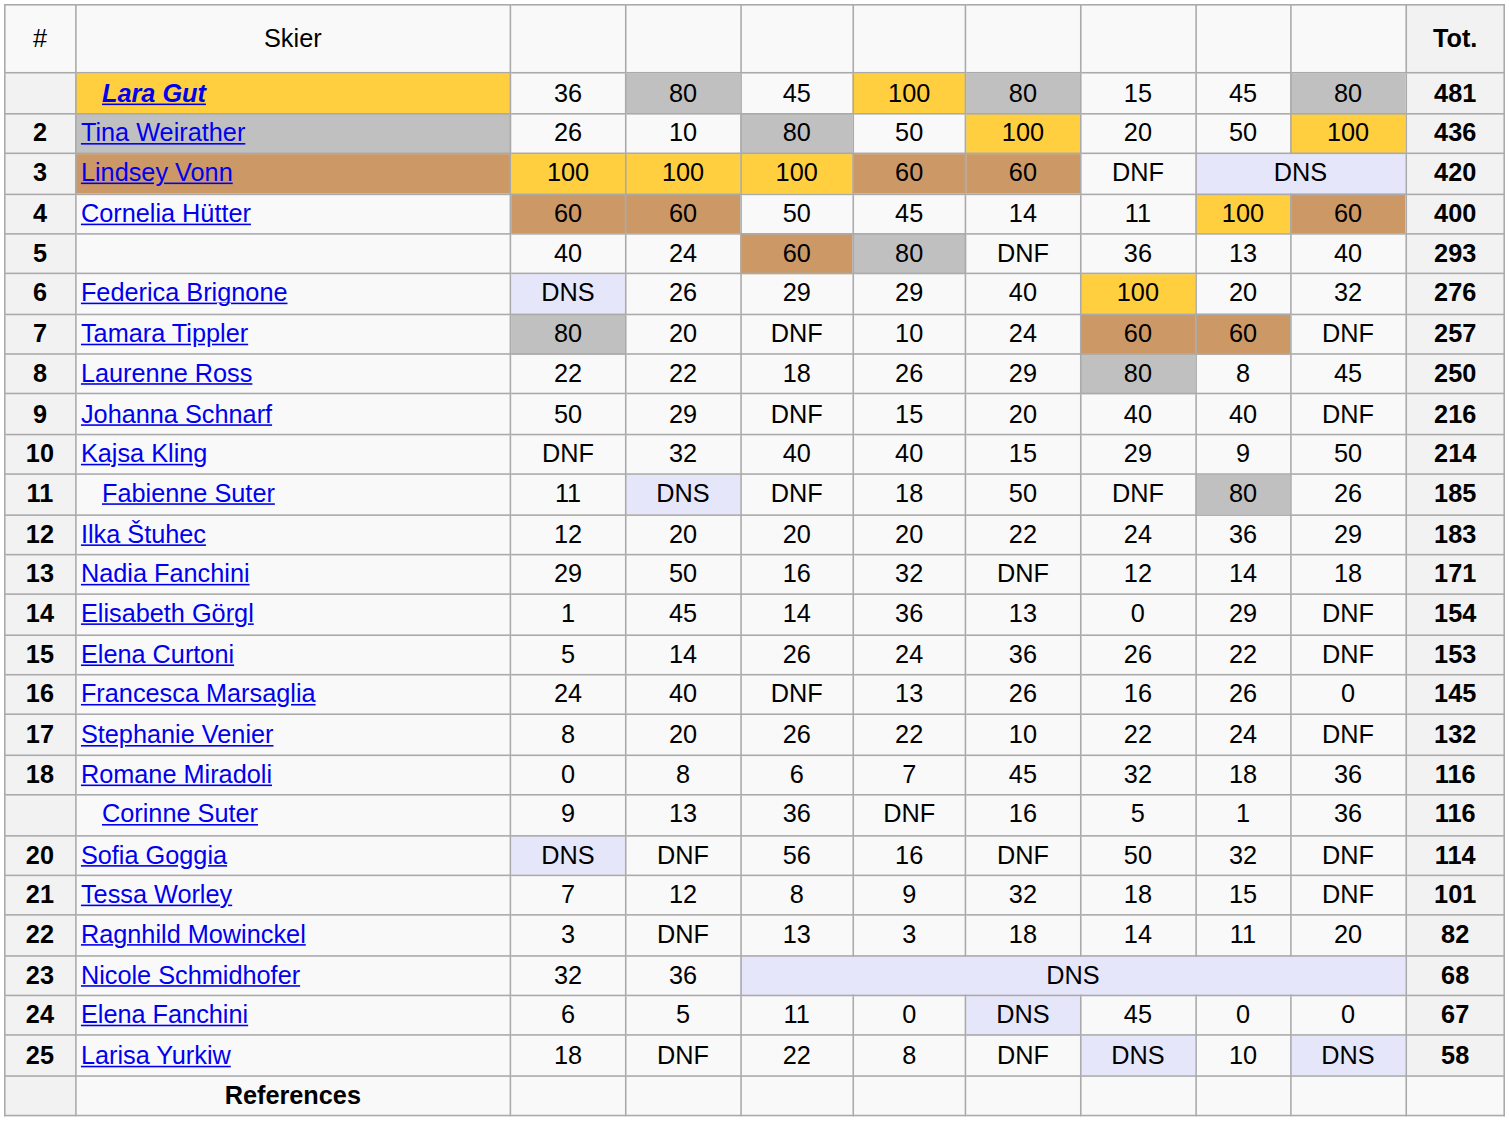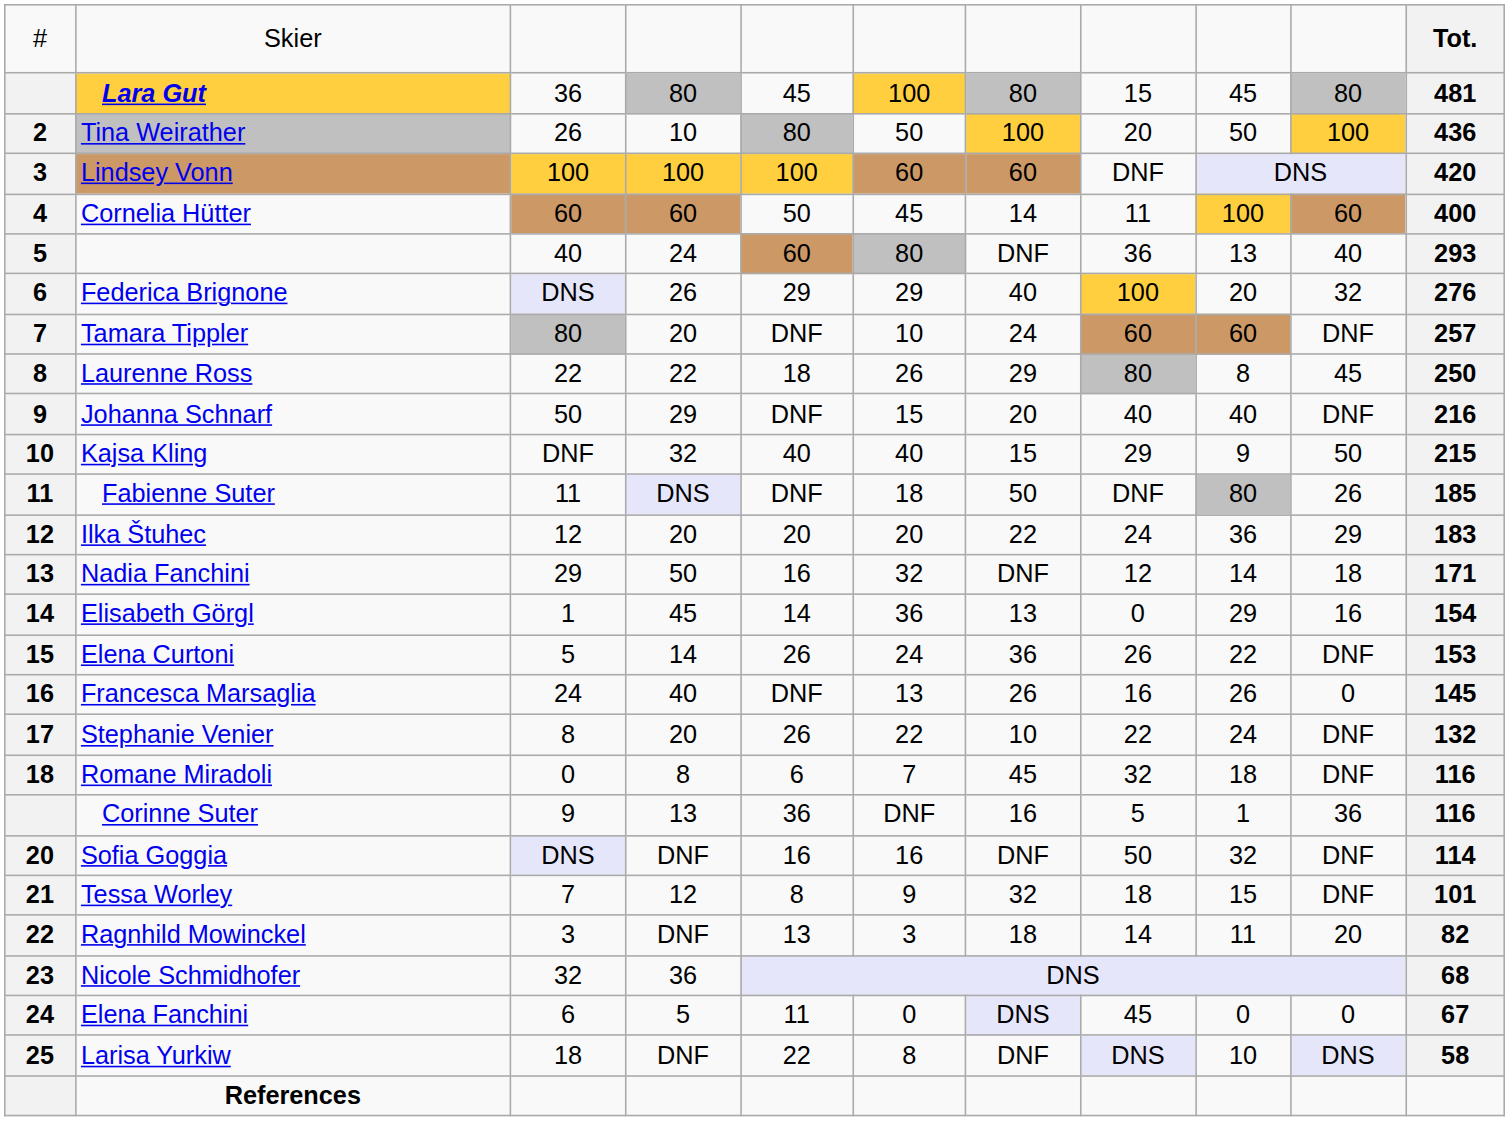Kajsa Kling | column 11: 214 -> 215
Elisabeth Görgl | column 10: DNF -> 16
Romane Miradoli | column 10: 36 -> DNF
Sofia Goggia | column 5: 56 -> 16
